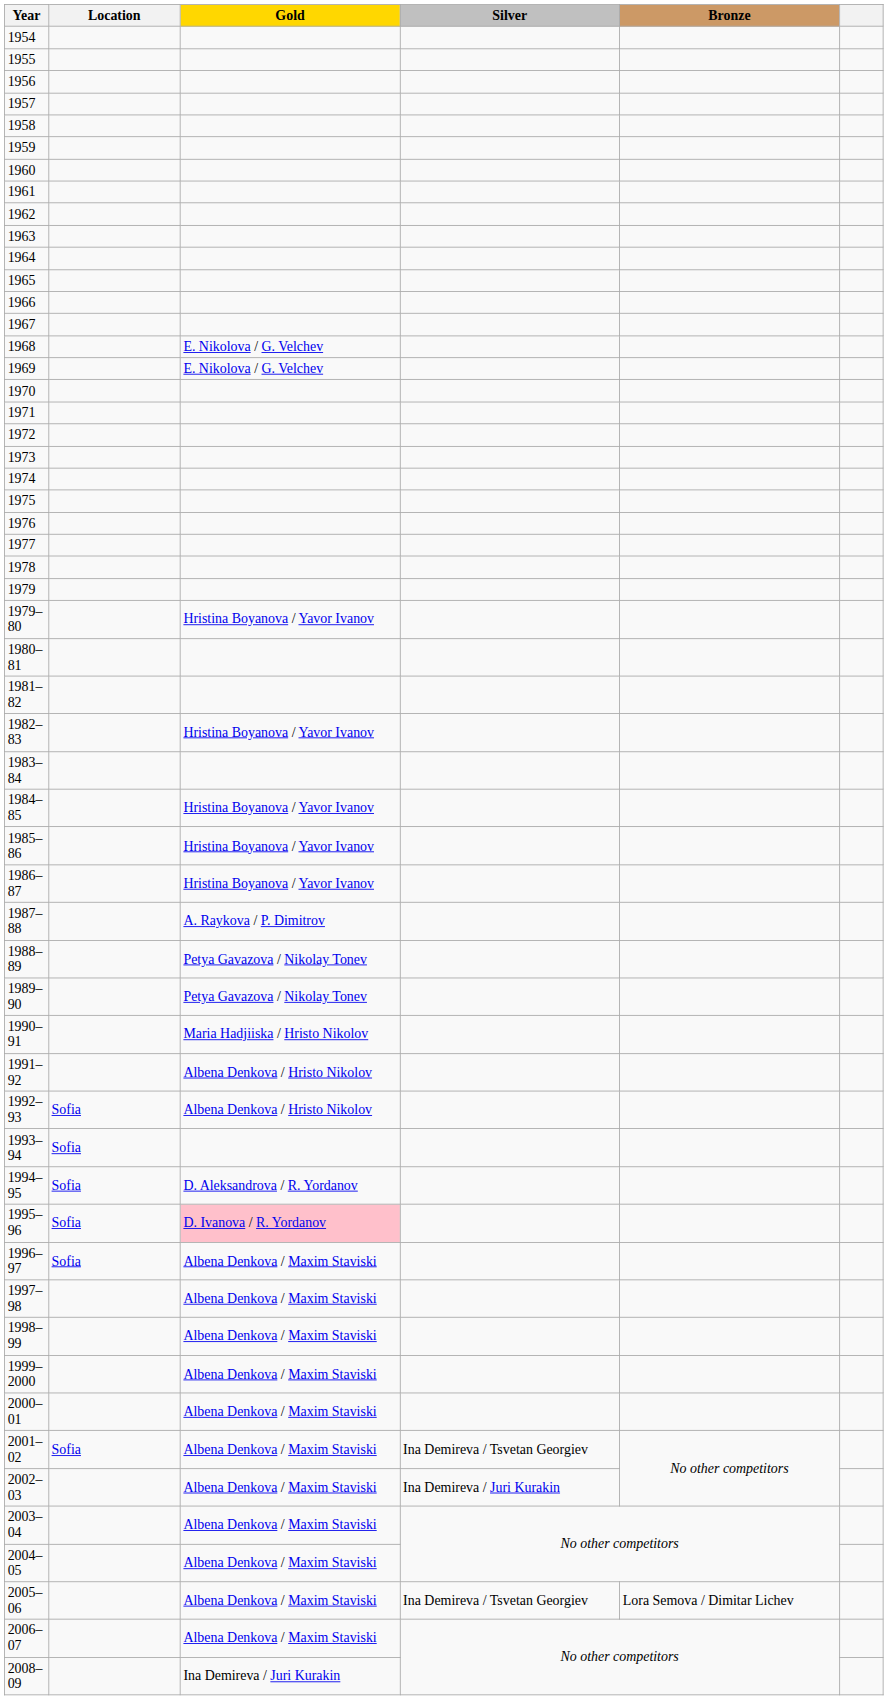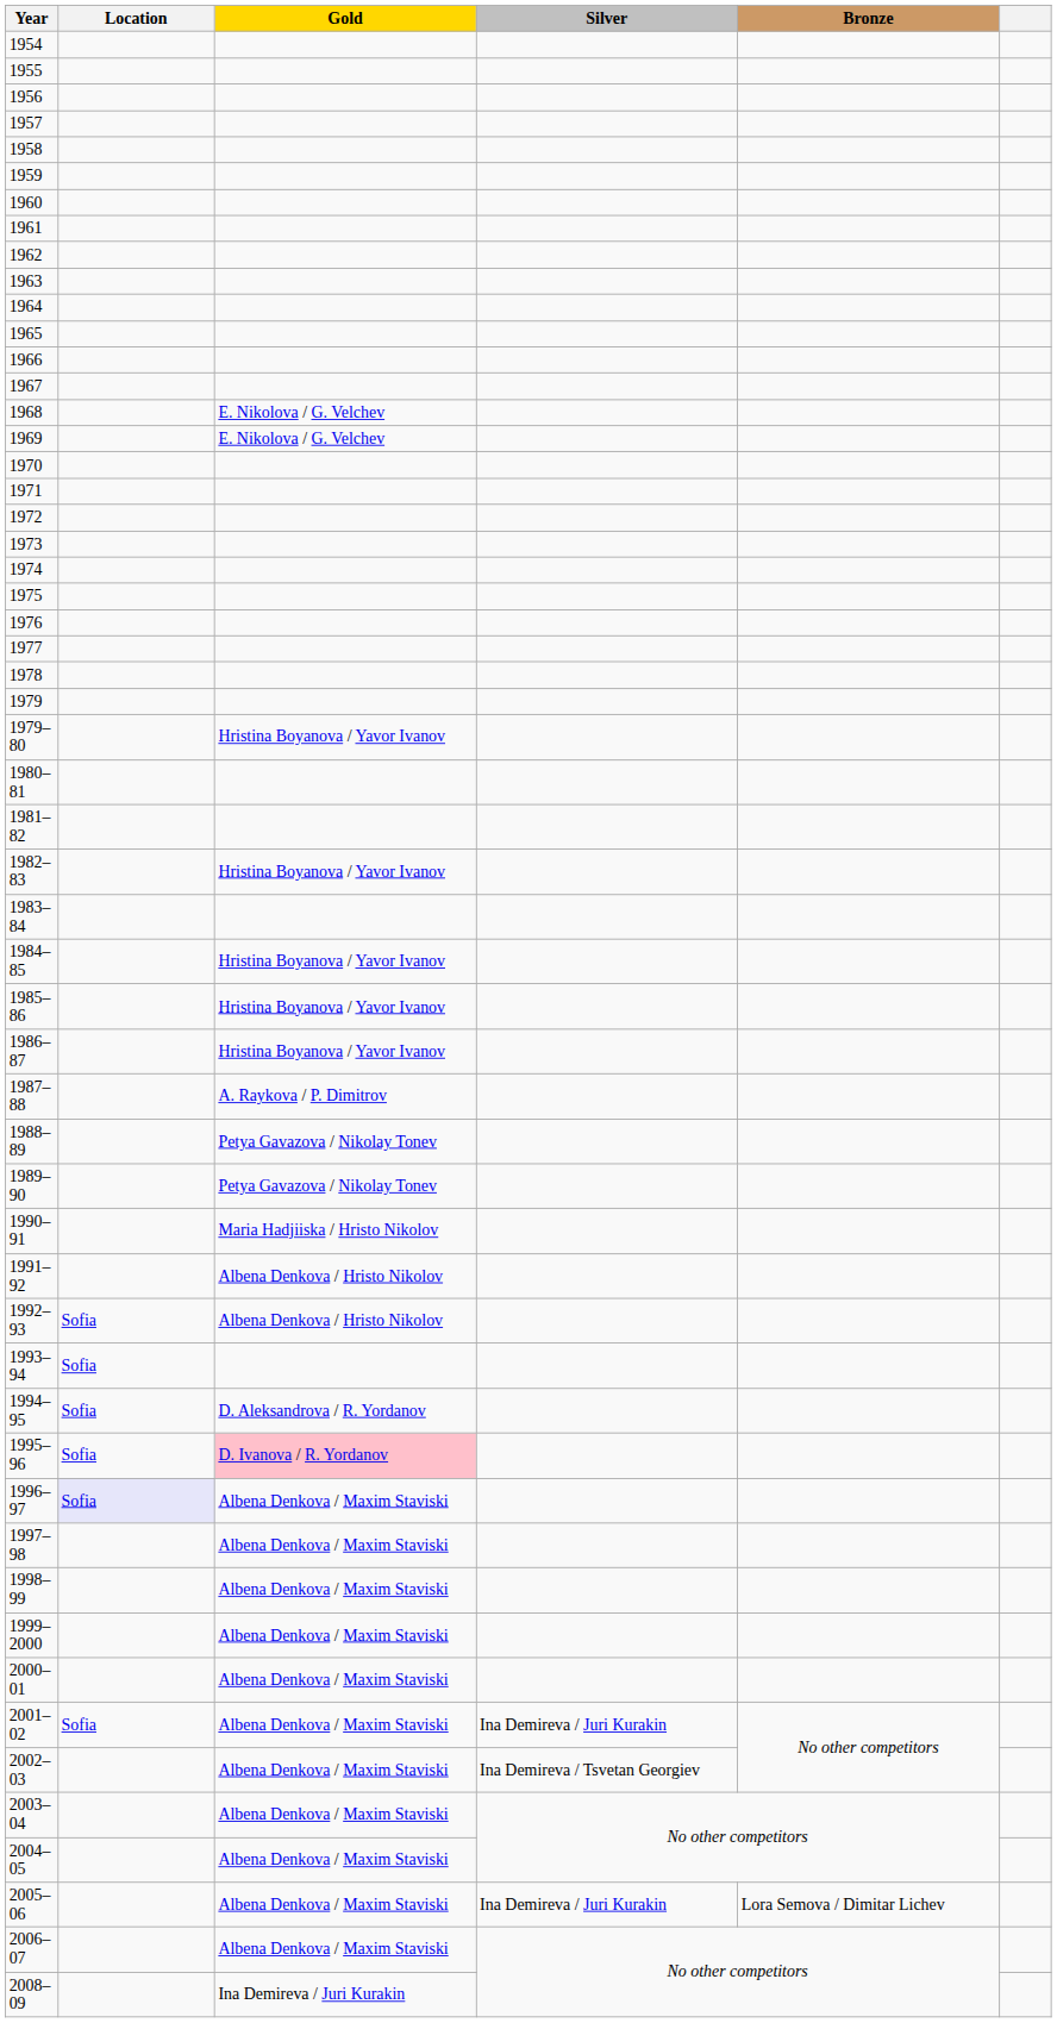1996–97 | Location: no background -> lavender background
2001–02 | Silver: Ina Demireva / Tsvetan Georgiev -> Ina Demireva / Juri Kurakin
2002–03 | Silver: Ina Demireva / Juri Kurakin -> Ina Demireva / Tsvetan Georgiev
2005–06 | Silver: Ina Demireva / Tsvetan Georgiev -> Ina Demireva / Juri Kurakin
